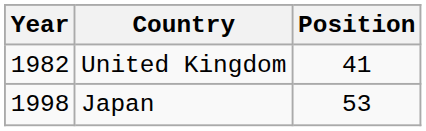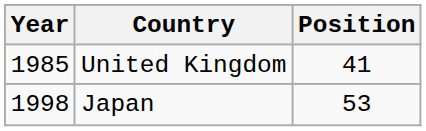United Kingdom | Year: 1982 -> 1985
